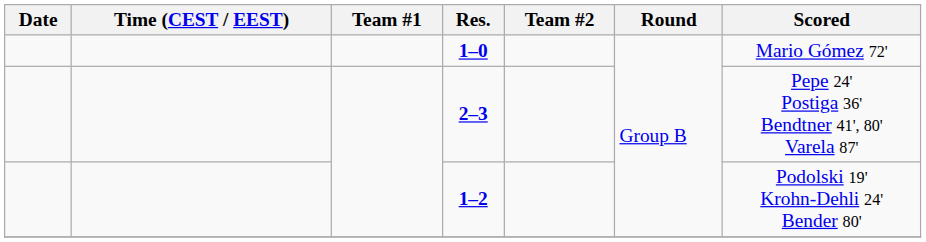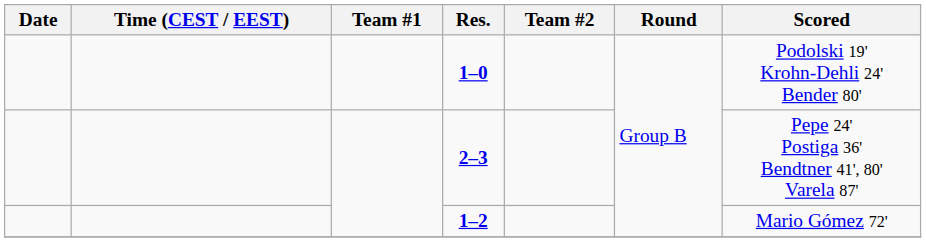1–0 | Scored: Mario Gómez 72' -> Podolski 19' Krohn-Dehli 24' Bender 80'
1–2 | Scored: Podolski 19' Krohn-Dehli 24' Bender 80' -> Mario Gómez 72'
